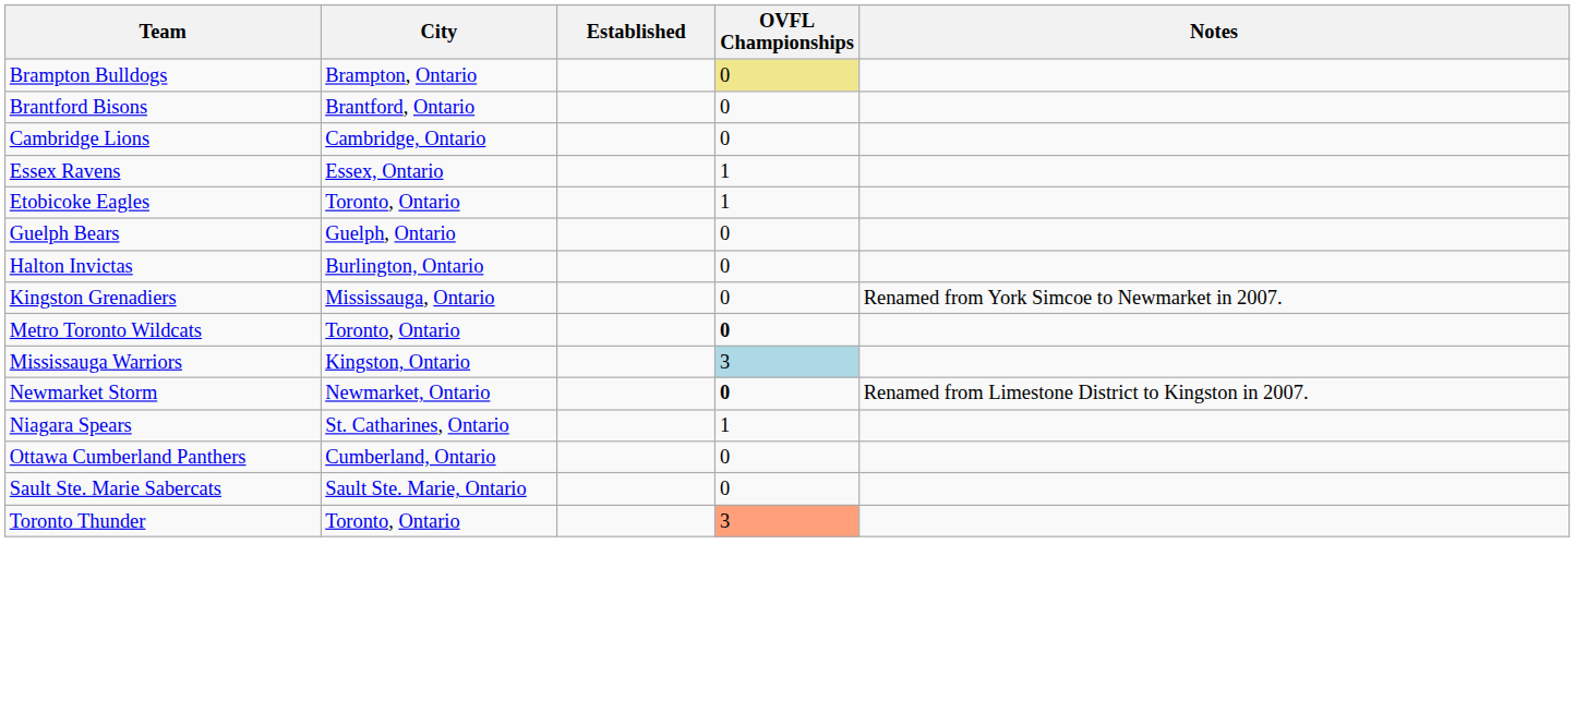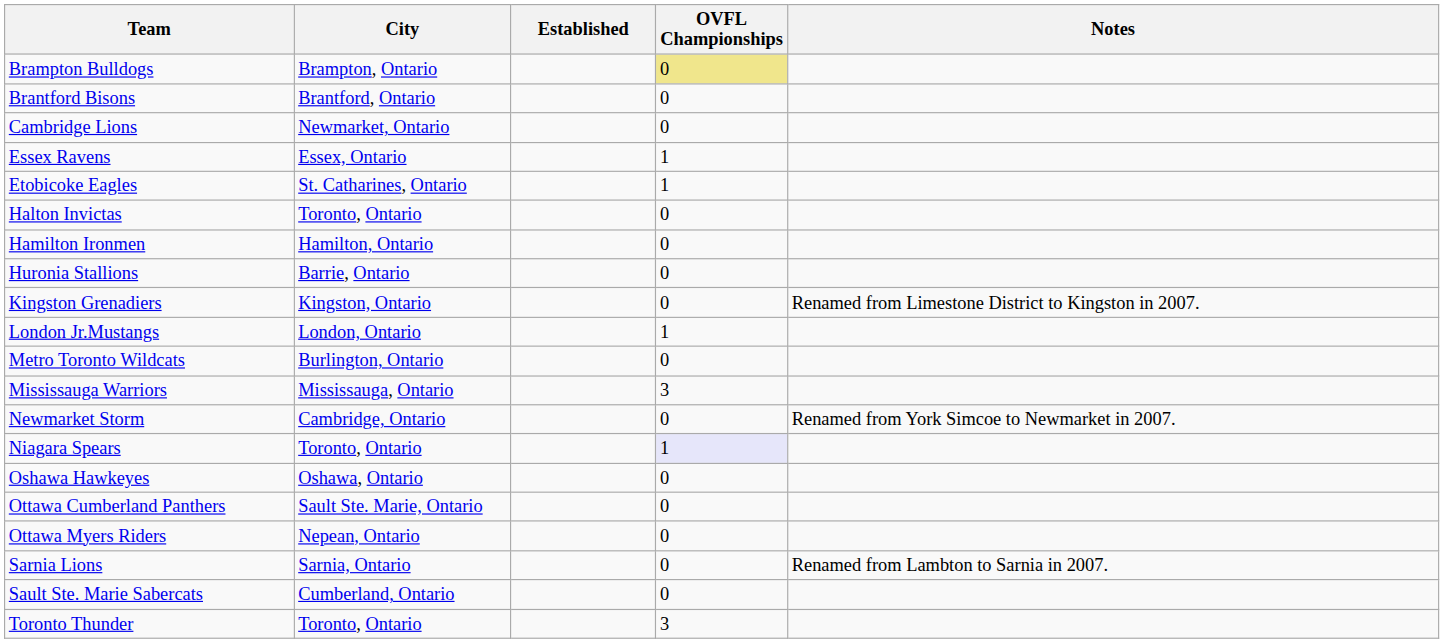Cambridge Lions | City: Cambridge, Ontario -> Newmarket, Ontario
Etobicoke Eagles | City: Toronto, Ontario -> St. Catharines, Ontario
- row: Guelph Bears | Guelph, Ontario | 0
Halton Invictas | City: Burlington, Ontario -> Toronto, Ontario
+ row: Hamilton Ironmen | Hamilton, Ontario | 0
+ row: Huronia Stallions | Barrie, Ontario | 0
Kingston Grenadiers | City: Mississauga, Ontario -> Kingston, Ontario
Kingston Grenadiers | Notes: Renamed from York Simcoe to Newmarket in 2007. -> Renamed from Limestone District to Kingston in 2007.
+ row: London Jr.Mustangs | London, Ontario | 1
Metro Toronto Wildcats | City: Toronto, Ontario -> Burlington, Ontario
Metro Toronto Wildcats | OVFL Championships: bold -> normal
Mississauga Warriors | City: Kingston, Ontario -> Mississauga, Ontario
Mississauga Warriors | OVFL Championships: lightblue background -> no background
Newmarket Storm | City: Newmarket, Ontario -> Cambridge, Ontario
Newmarket Storm | OVFL Championships: bold -> normal
Newmarket Storm | Notes: Renamed from Limestone District to Kingston in 2007. -> Renamed from York Simcoe to Newmarket in 2007.
Niagara Spears | City: St. Catharines, Ontario -> Toronto, Ontario
Niagara Spears | OVFL Championships: no background -> lavender background
+ row: Oshawa Hawkeyes | Oshawa, Ontario | 0
Ottawa Cumberland Panthers | City: Cumberland, Ontario -> Sault Ste. Marie, Ontario
+ row: Ottawa Myers Riders | Nepean, Ontario | 0
+ row: Sarnia Lions | Sarnia, Ontario | 0 | Renamed from Lambton to Sarnia in 2007.
Sault Ste. Marie Sabercats | City: Sault Ste. Marie, Ontario -> Cumberland, Ontario
Toronto Thunder | OVFL Championships: lightsalmon background -> no background
